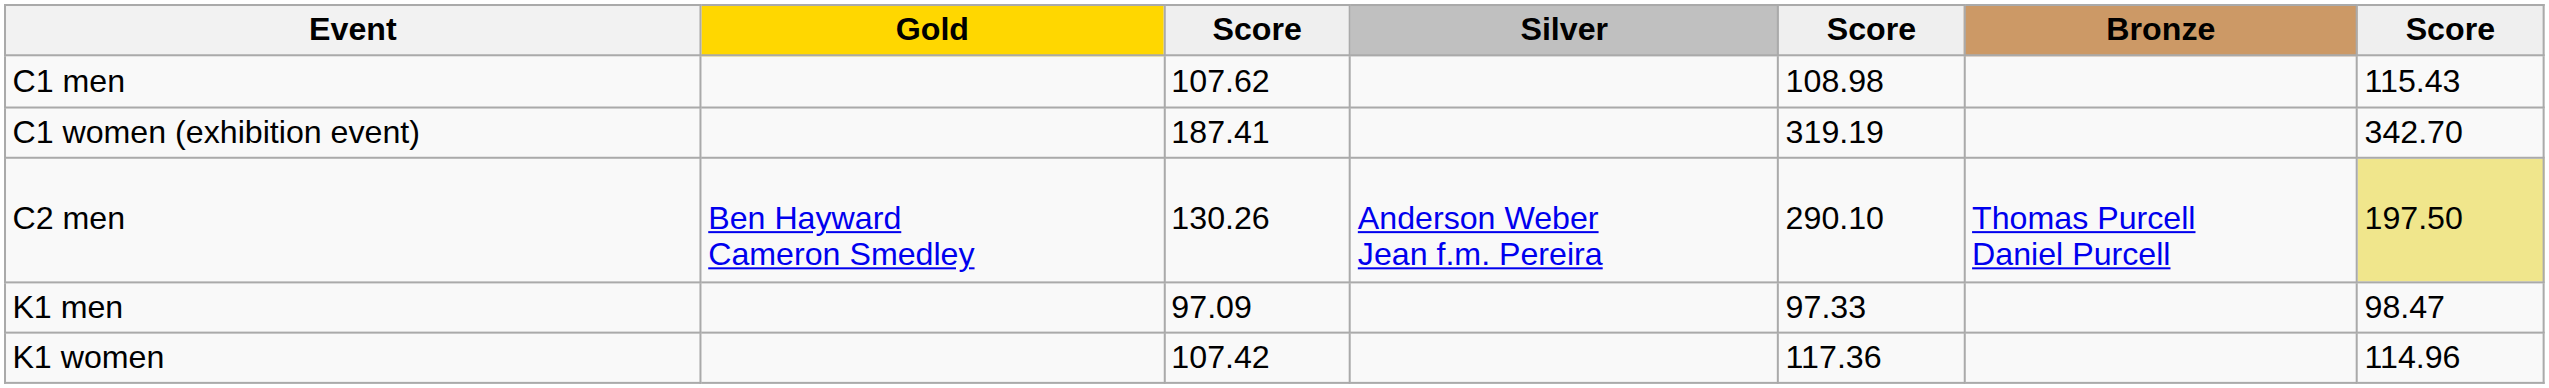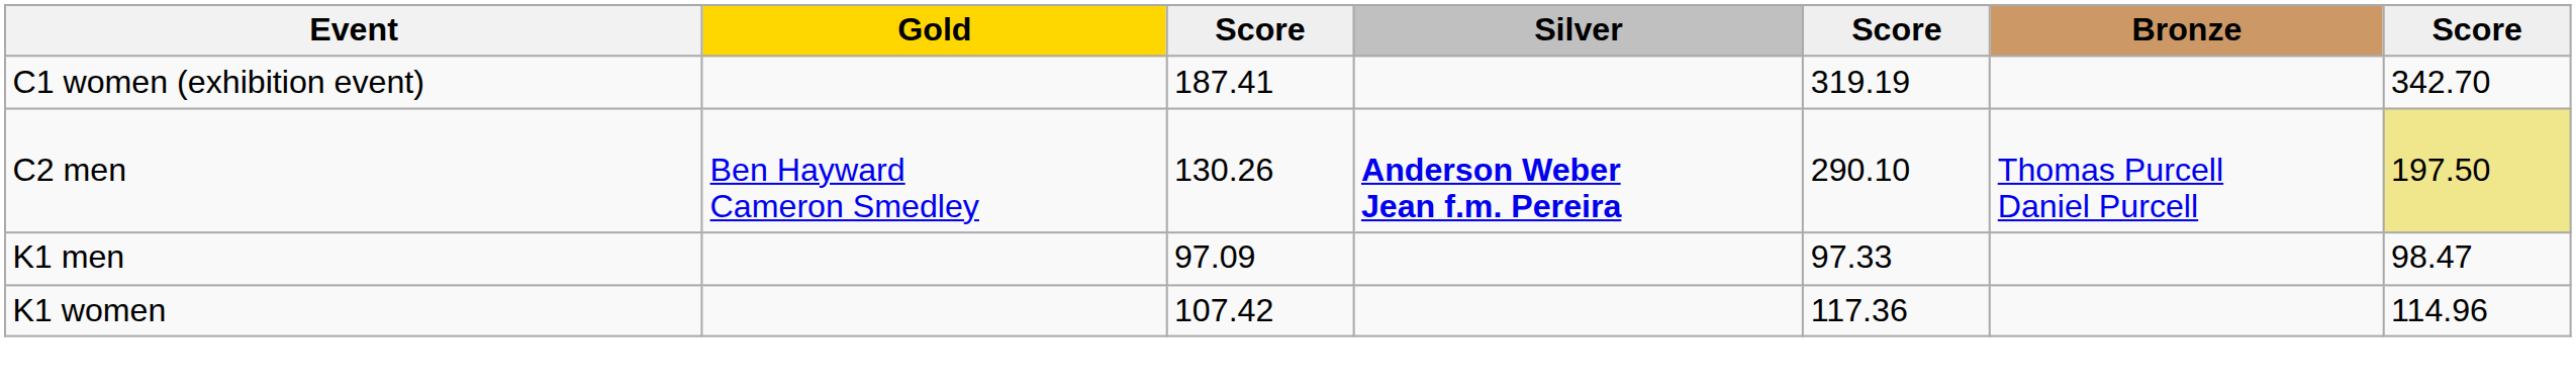- row: C1 men | 107.62 | 108.98 | 115.43
C2 men | Silver: normal -> bold
